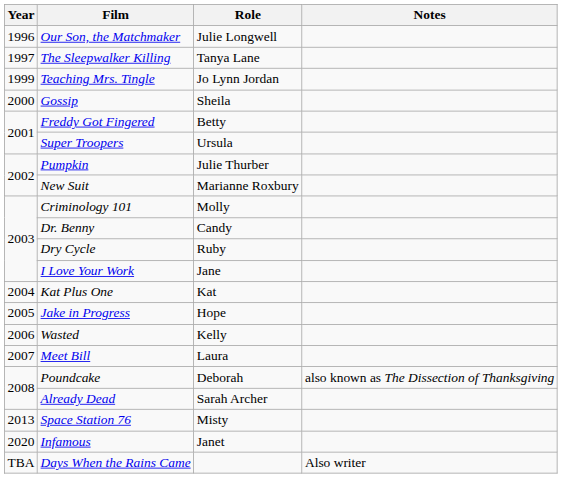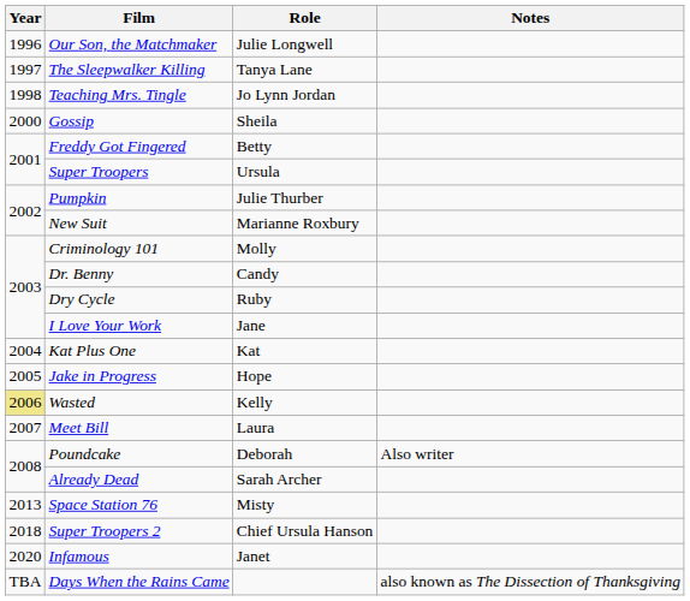Teaching Mrs. Tingle | Year: 1999 -> 1998
Wasted | Year: no background -> khaki background
Poundcake | Notes: also known as The Dissection of Thanksgiving -> Also writer
+ row: 2018 | Super Troopers 2 | Chief Ursula Hanson
Days When the Rains Came | Notes: Also writer -> also known as The Dissection of Thanksgiving
